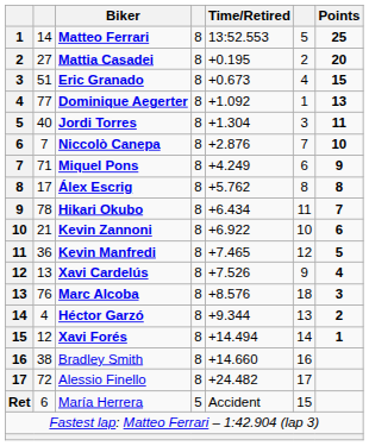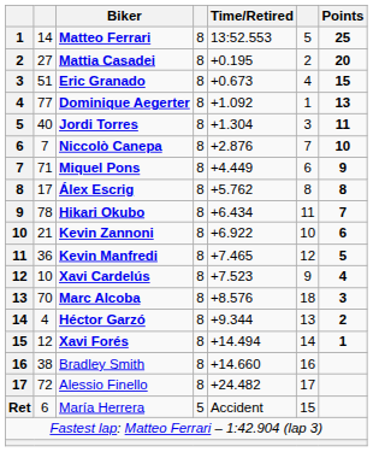Miquel Pons | Time/Retired: +4.249 -> +4.449
Xavi Cardelús | column 2: 13 -> 10
Xavi Cardelús | Time/Retired: +7.526 -> +7.523
Marc Alcoba | column 2: 76 -> 70
